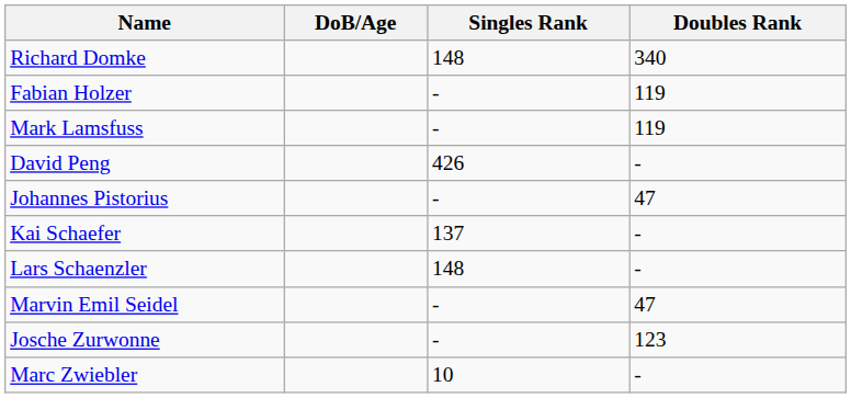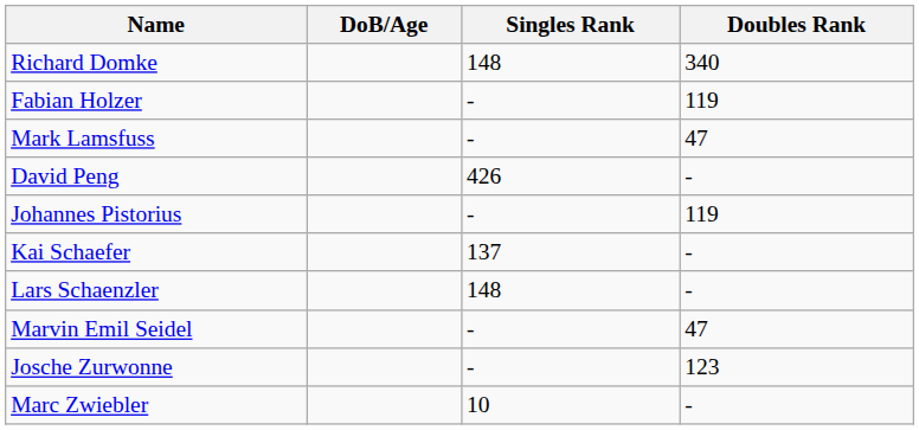Mark Lamsfuss | Doubles Rank: 119 -> 47
Johannes Pistorius | Doubles Rank: 47 -> 119
